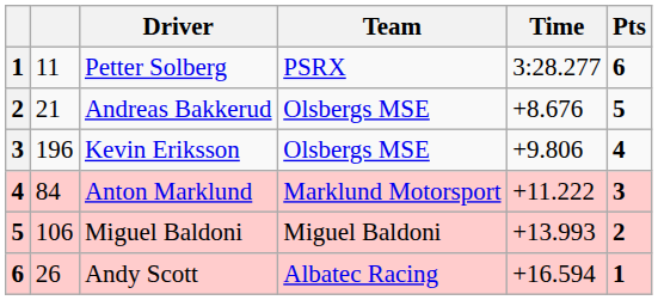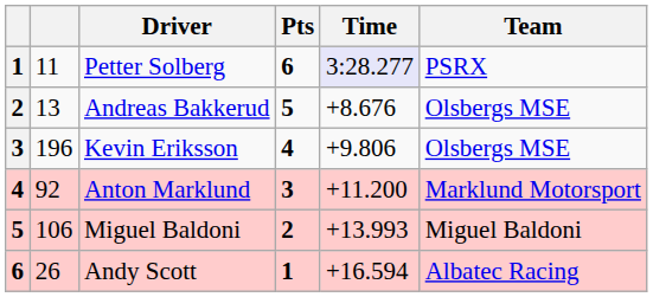columns swapped: Team <-> Pts
Petter Solberg | Time: no background -> lavender background
Andreas Bakkerud | column 2: 21 -> 13
Anton Marklund | column 2: 84 -> 92
Anton Marklund | Time: +11.222 -> +11.200
